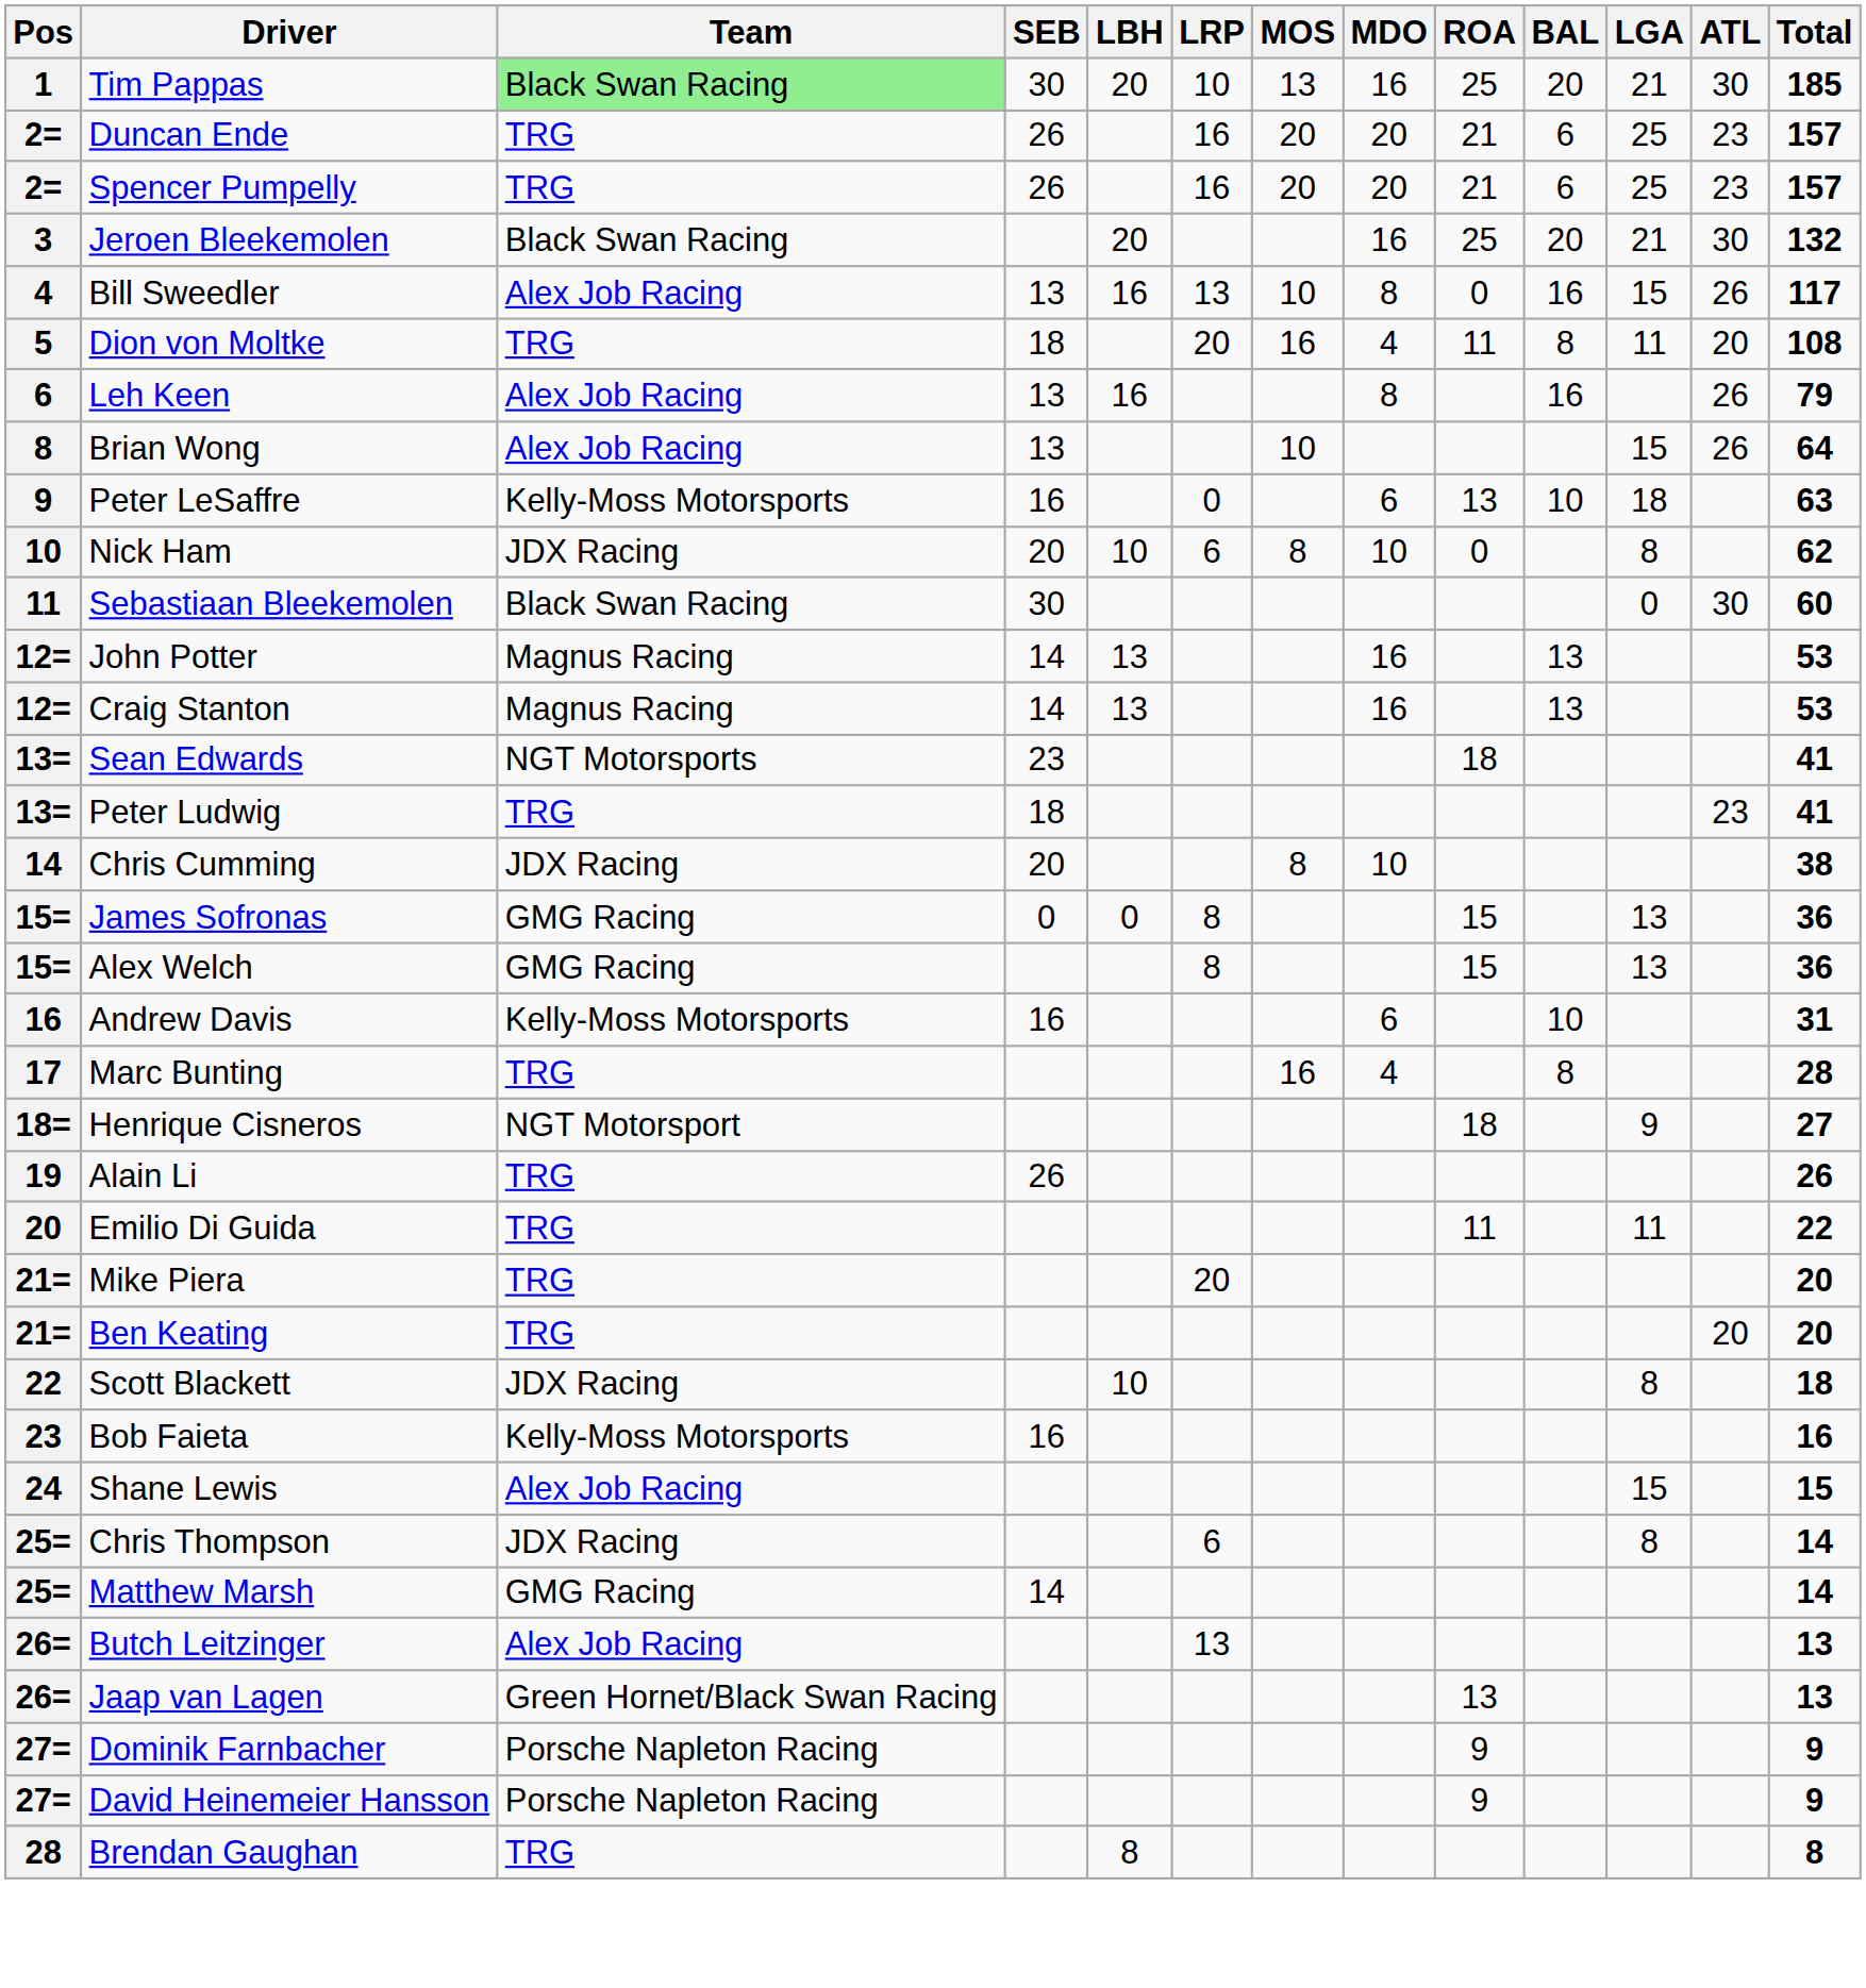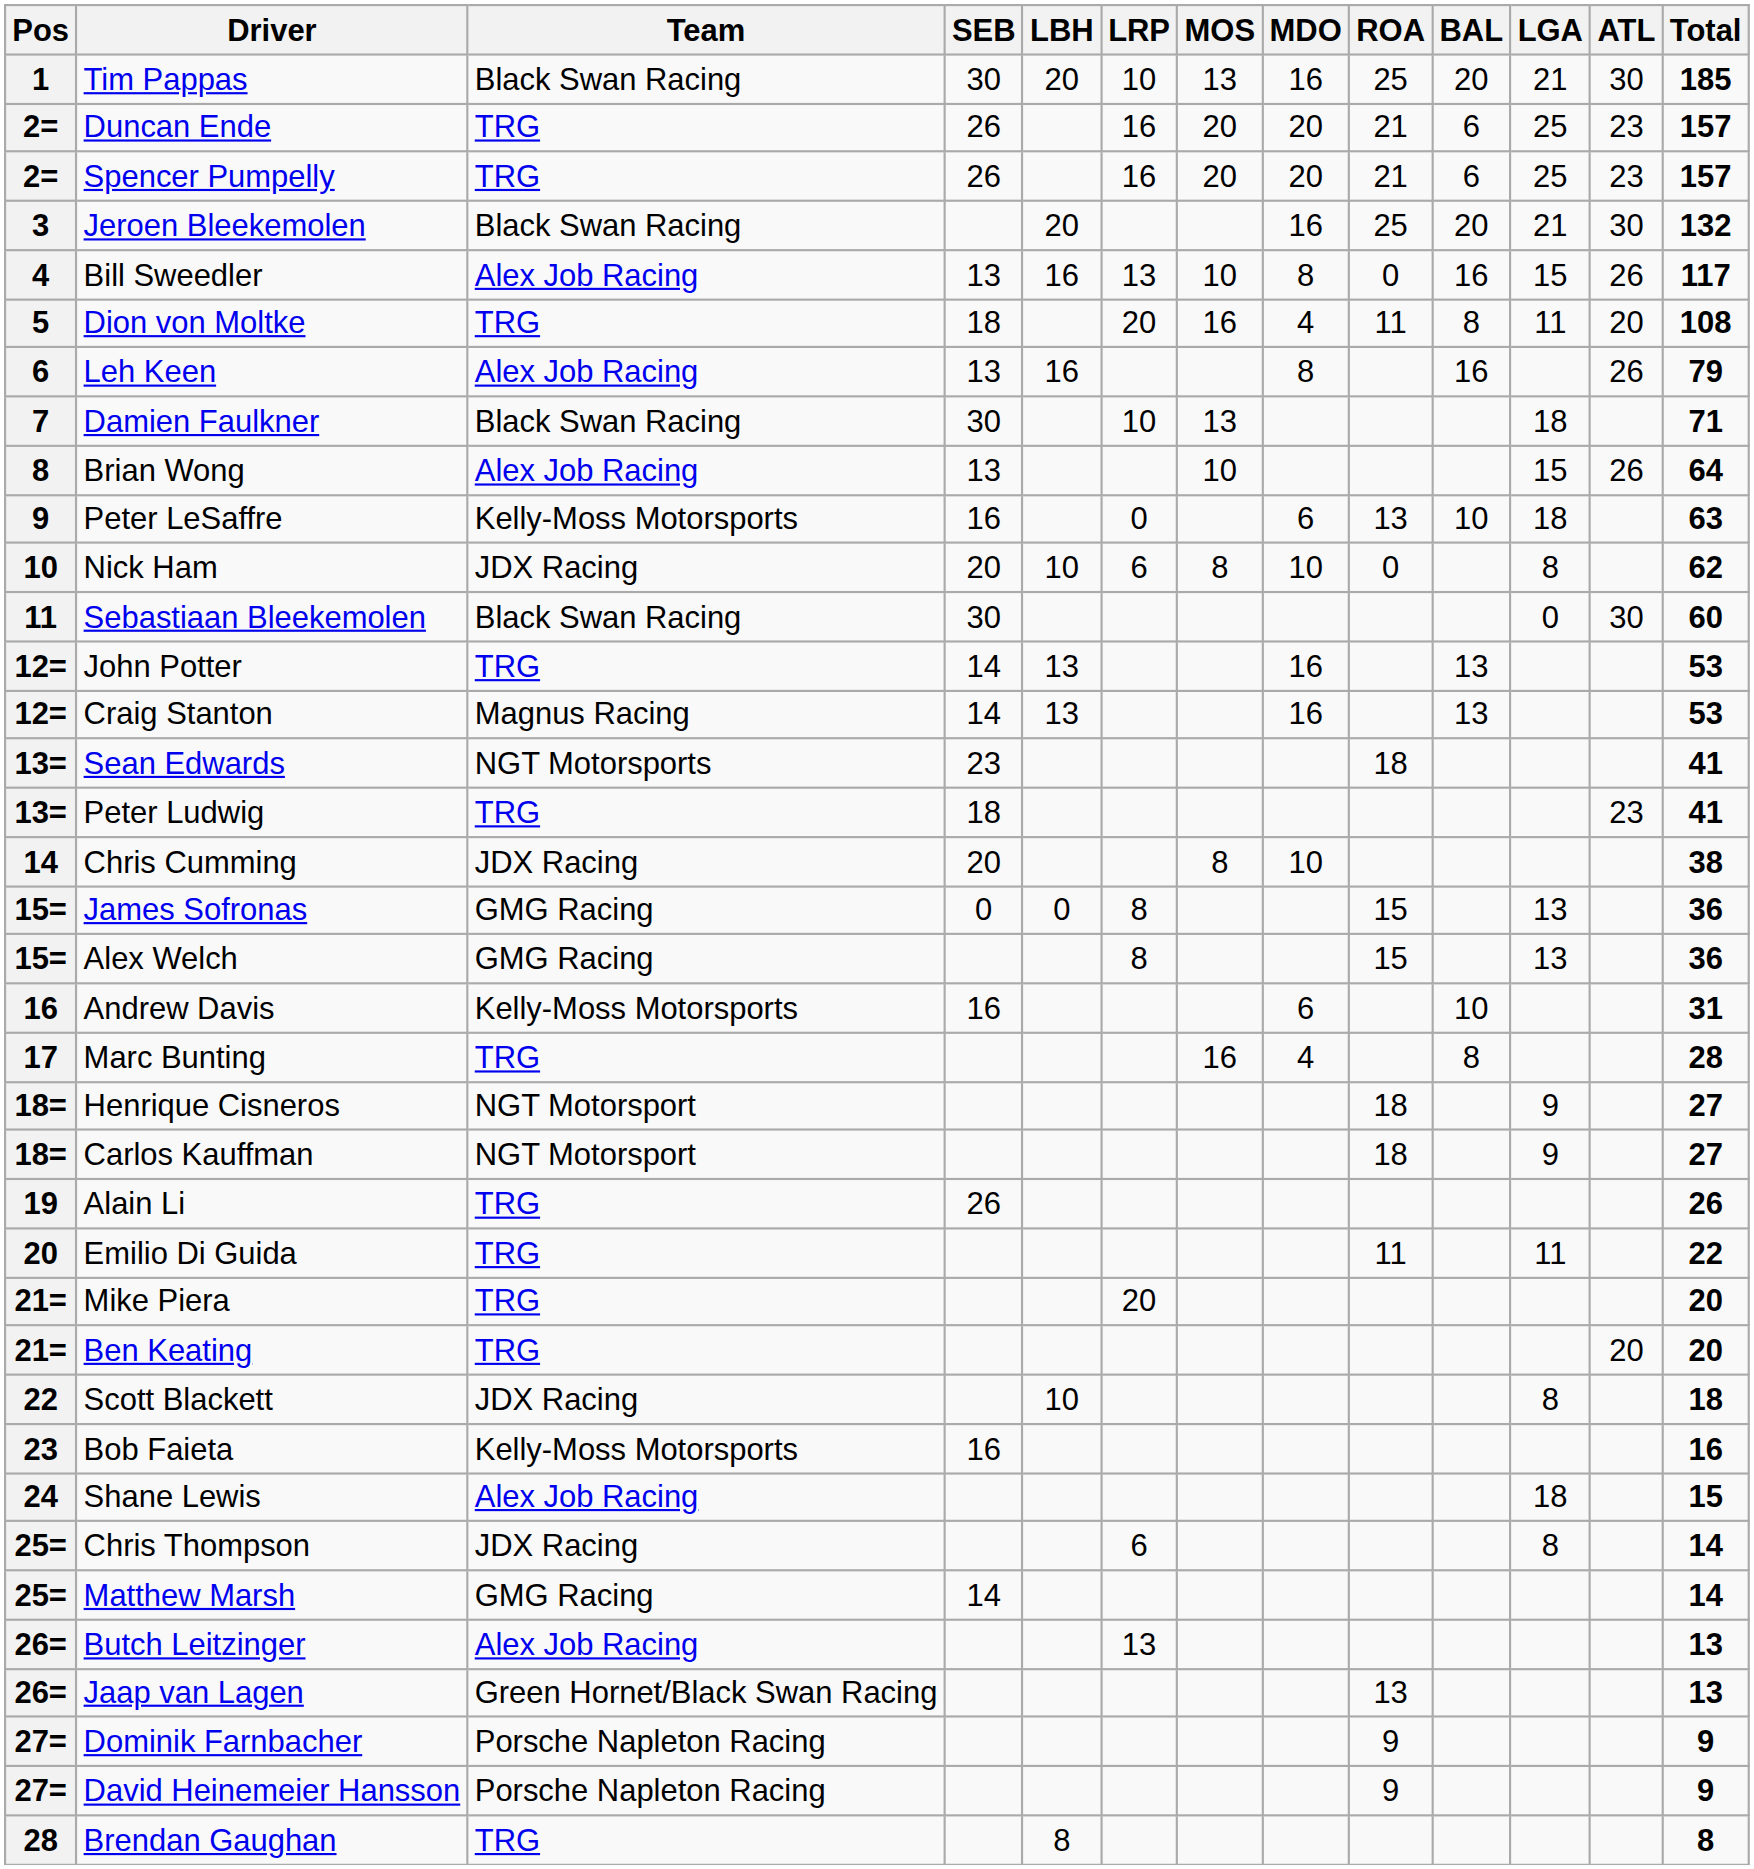Tim Pappas | Team: lightgreen background -> no background
+ row: 7 | Damien Faulkner | Black Swan Racing | 30 | 10 | 13 | 18 | 71
John Potter | Team: Magnus Racing -> TRG
+ row: 18= | Carlos Kauffman | NGT Motorsport | 18 | 9 | 27
Shane Lewis | LGA: 15 -> 18
